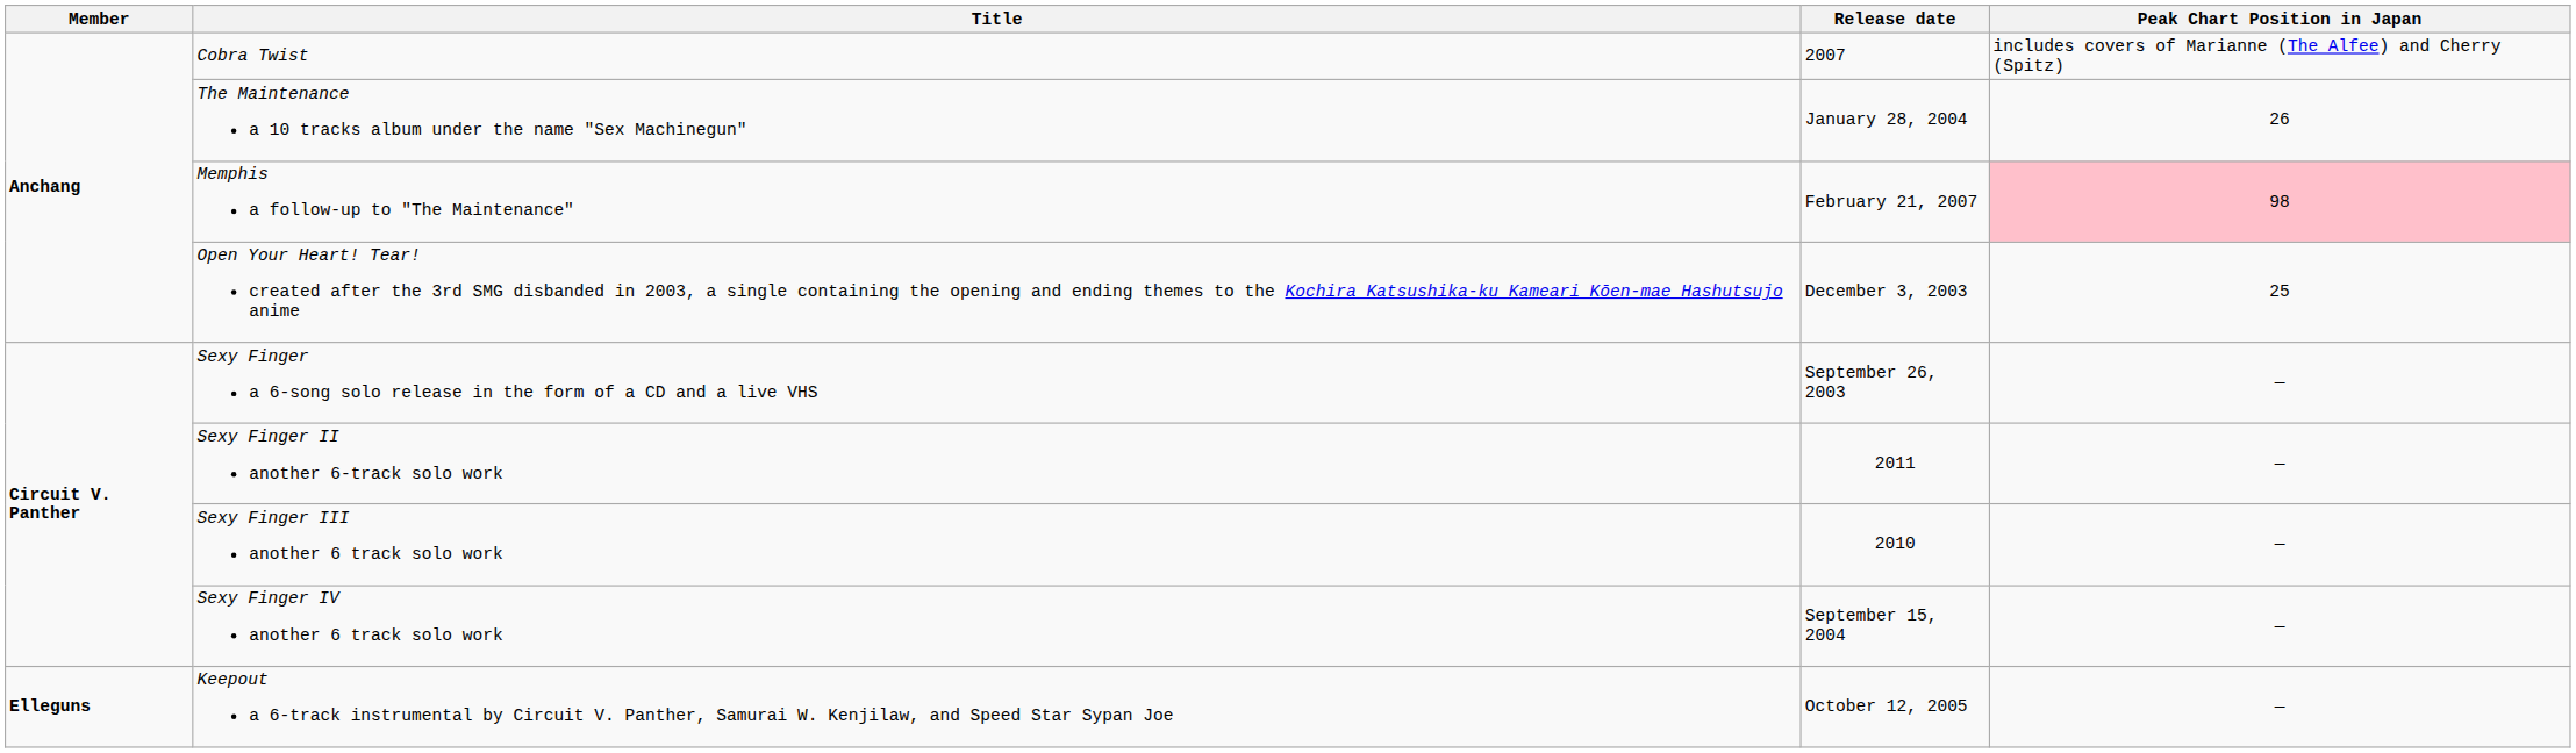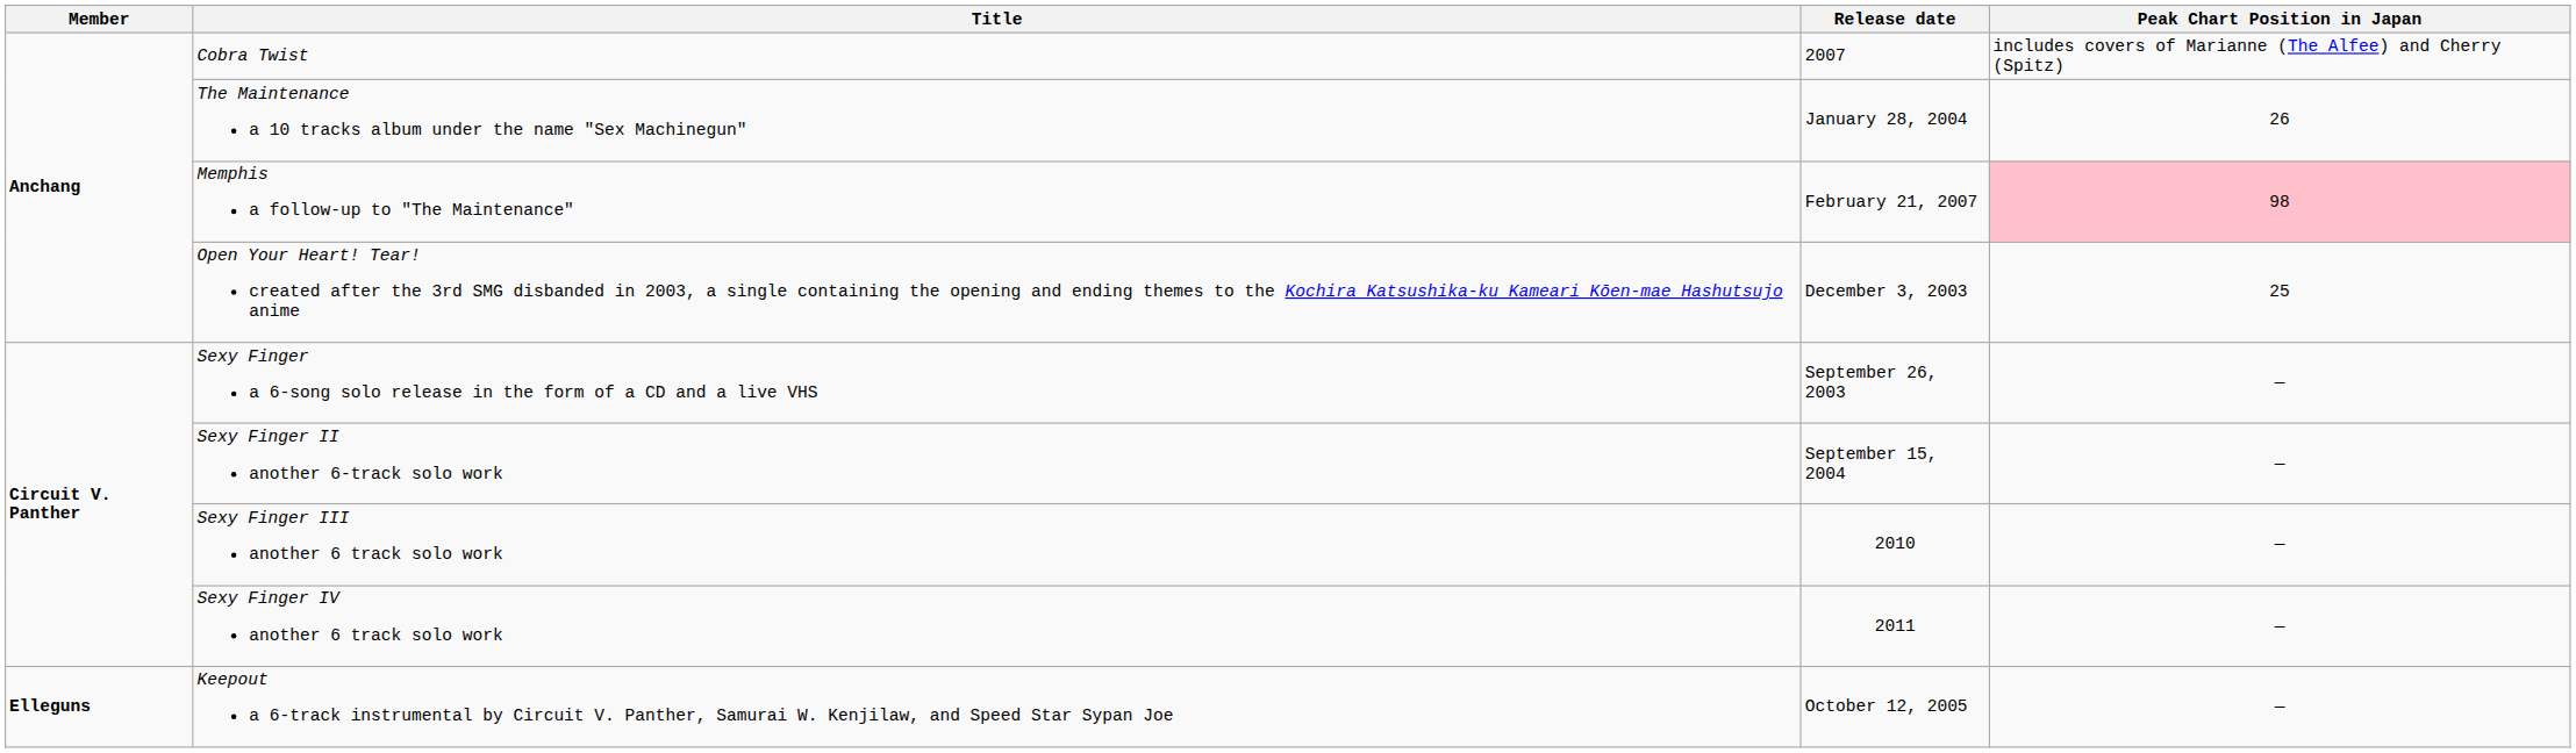Sexy Finger II another 6-track solo work | Release date: 2011 -> September 15, 2004
Sexy Finger IV another 6 track solo work | Release date: September 15, 2004 -> 2011
